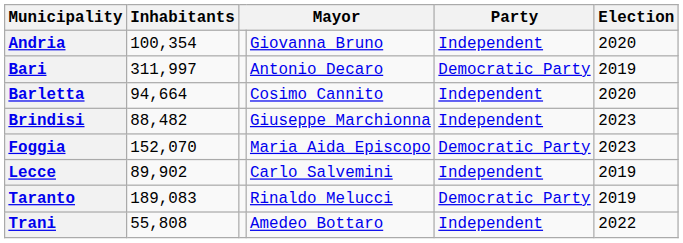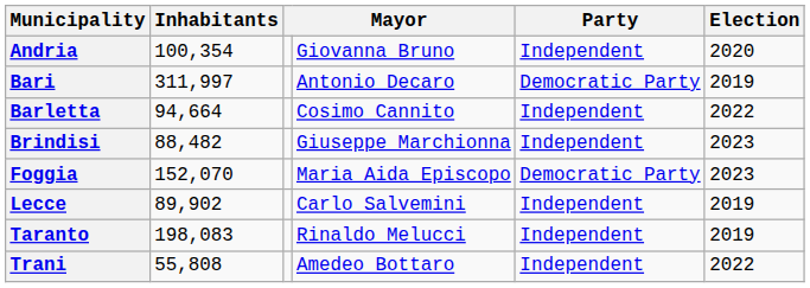Barletta | Election: 2020 -> 2022
Taranto | Inhabitants: 189,083 -> 198,083
Taranto | Party: Democratic Party -> Independent
